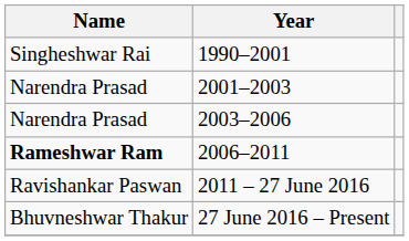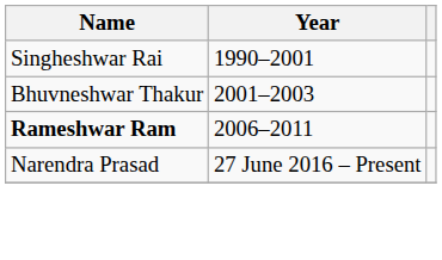2001–2003 | Name: Narendra Prasad -> Bhuvneshwar Thakur
- row: Narendra Prasad | 2003–2006
- row: Ravishankar Paswan | 2011 – 27 June 2016
27 June 2016 – Present | Name: Bhuvneshwar Thakur -> Narendra Prasad
